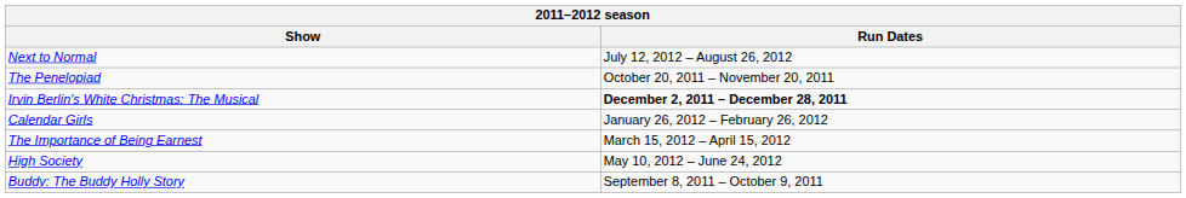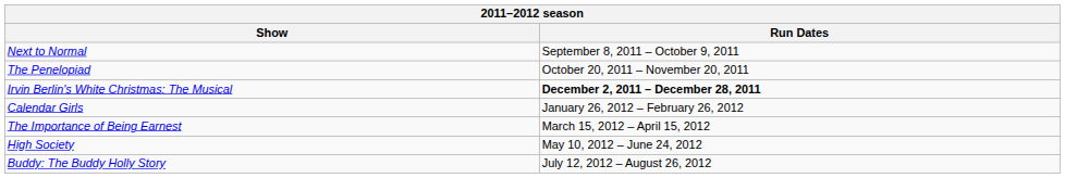Next to Normal | Run Dates: July 12, 2012 – August 26, 2012 -> September 8, 2011 – October 9, 2011
Buddy: The Buddy Holly Story | Run Dates: September 8, 2011 – October 9, 2011 -> July 12, 2012 – August 26, 2012
